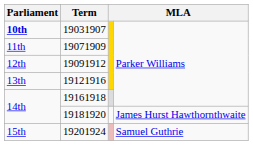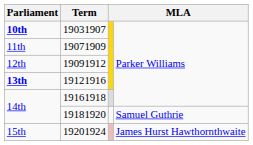19121916 | Parliament: normal -> bold
19181920 | column 4: James Hurst Hawthornthwaite -> Samuel Guthrie
19201924 | column 4: Samuel Guthrie -> James Hurst Hawthornthwaite
